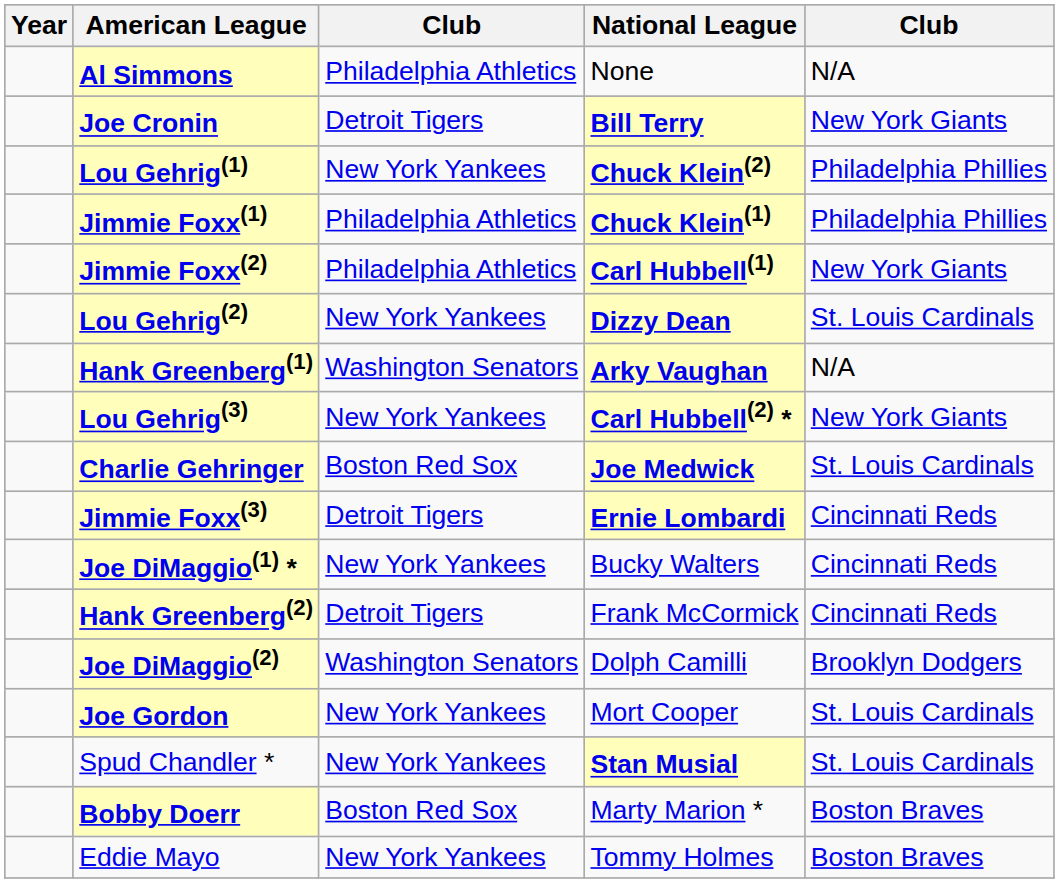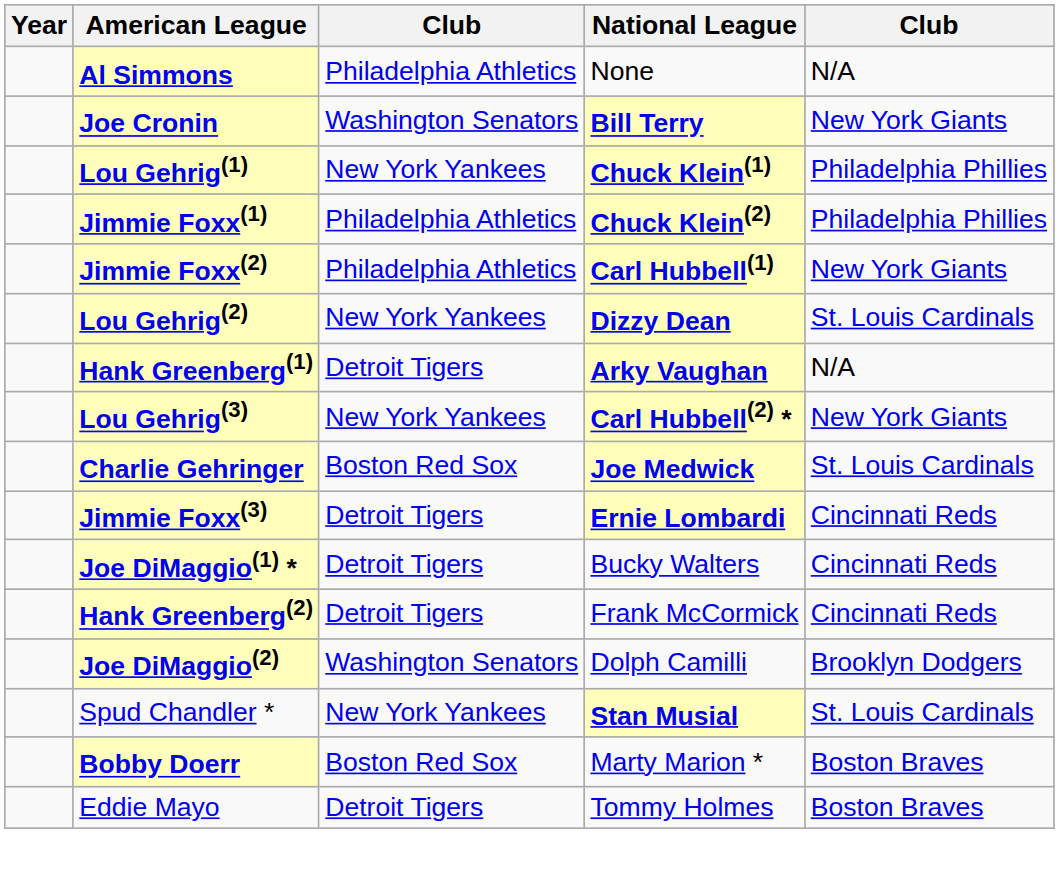Joe Cronin | column 3: Detroit Tigers -> Washington Senators
Lou Gehrig(1) | National League: Chuck Klein(2) -> Chuck Klein(1)
Jimmie Foxx(1) | National League: Chuck Klein(1) -> Chuck Klein(2)
Hank Greenberg(1) | column 3: Washington Senators -> Detroit Tigers
Joe DiMaggio(1) * | column 3: New York Yankees -> Detroit Tigers
- row: Joe Gordon | New York Yankees | Mort Cooper | St. Louis Cardinals
Eddie Mayo | column 3: New York Yankees -> Detroit Tigers
